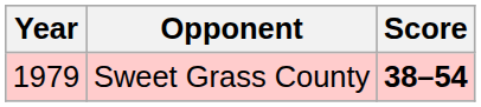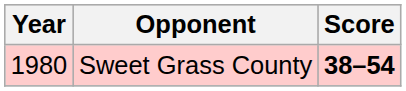Sweet Grass County | Year: 1979 -> 1980
